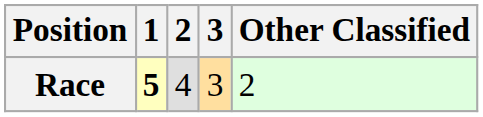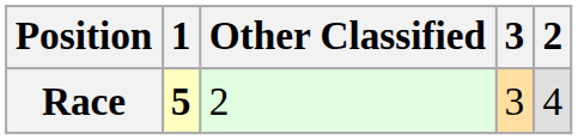columns swapped: 2 <-> Other Classified
